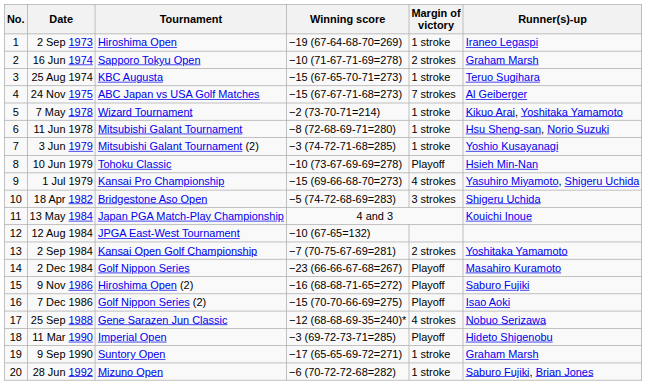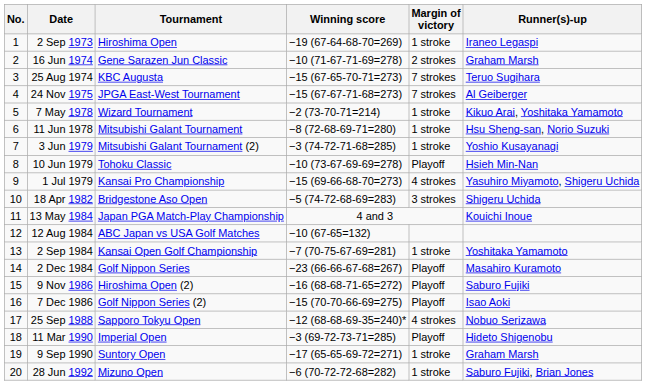16 Jun 1974 | Tournament: Sapporo Tokyu Open -> Gene Sarazen Jun Classic
25 Aug 1974 | Margin of victory: 1 stroke -> 7 strokes
24 Nov 1975 | Tournament: ABC Japan vs USA Golf Matches -> JPGA East-West Tournament
12 Aug 1984 | Tournament: JPGA East-West Tournament -> ABC Japan vs USA Golf Matches
2 Sep 1984 | Margin of victory: 2 strokes -> 1 stroke
25 Sep 1988 | Tournament: Gene Sarazen Jun Classic -> Sapporo Tokyu Open
